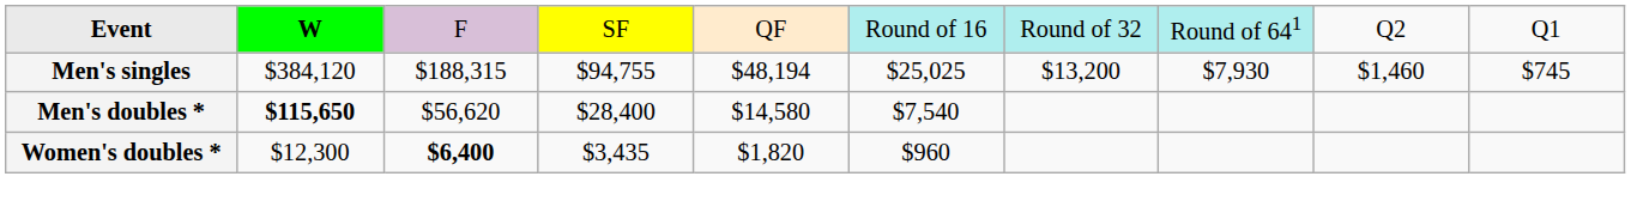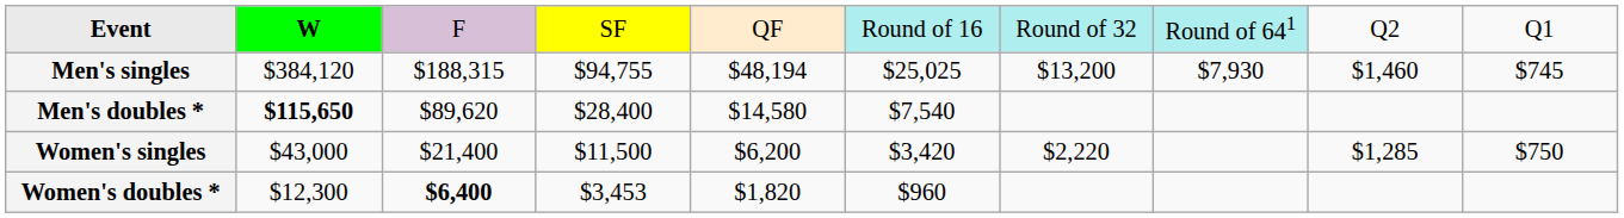Men's doubles * | column 3: $56,620 -> $89,620
+ row: Women's singles | $43,000 | $21,400 | $11,500 | $6,200 | $3,420 | $2,220 | $1,285 | $750
Women's doubles * | column 4: $3,435 -> $3,453
